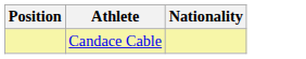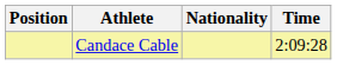+ column: Time | 2:09:28
